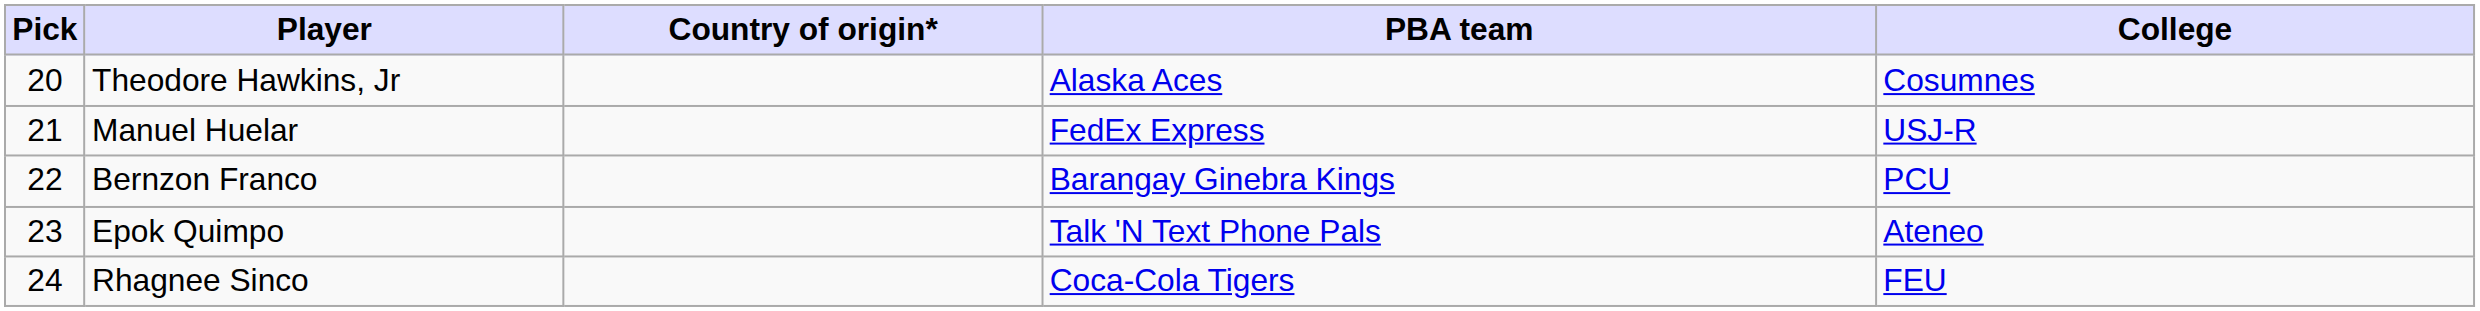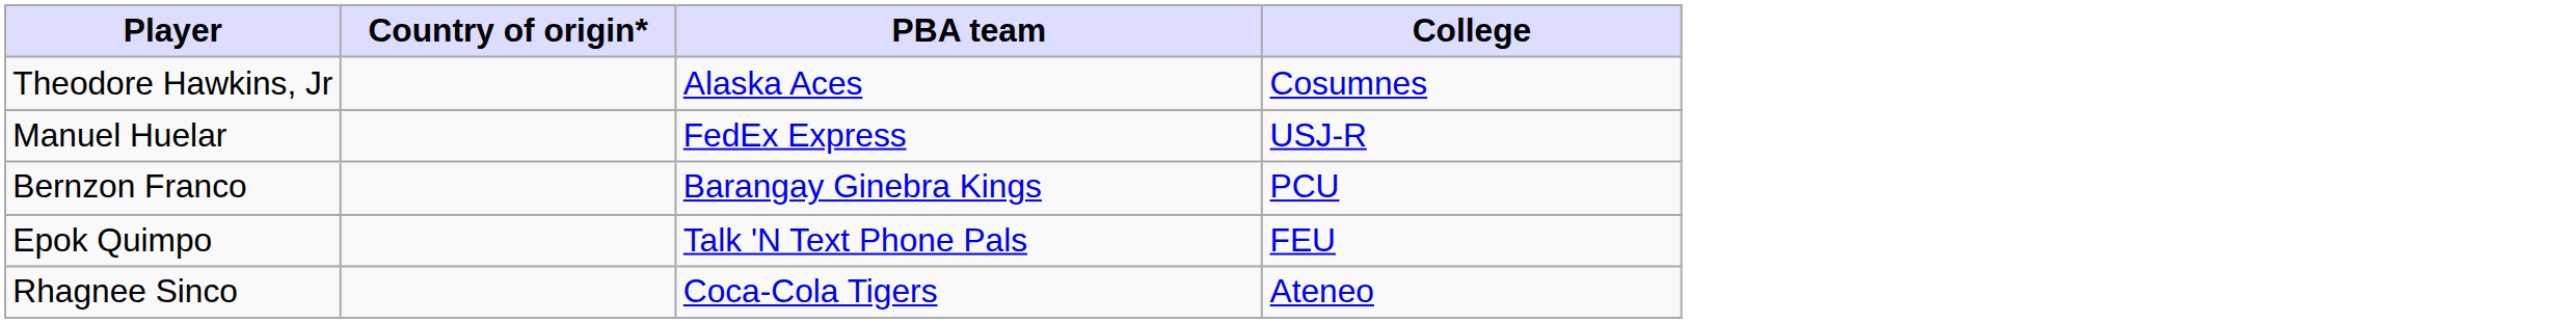- column: Pick | 20 | 21 | 22 | 23 | 24
Epok Quimpo | College: Ateneo -> FEU
Rhagnee Sinco | College: FEU -> Ateneo
